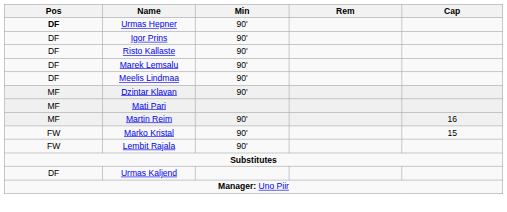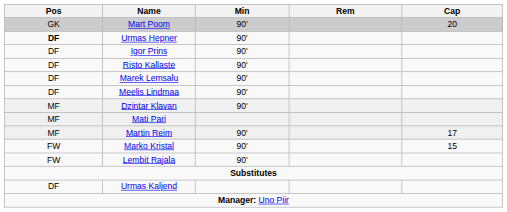+ row: GK | Mart Poom | 90' | 20
Martin Reim | Cap: 16 -> 17
